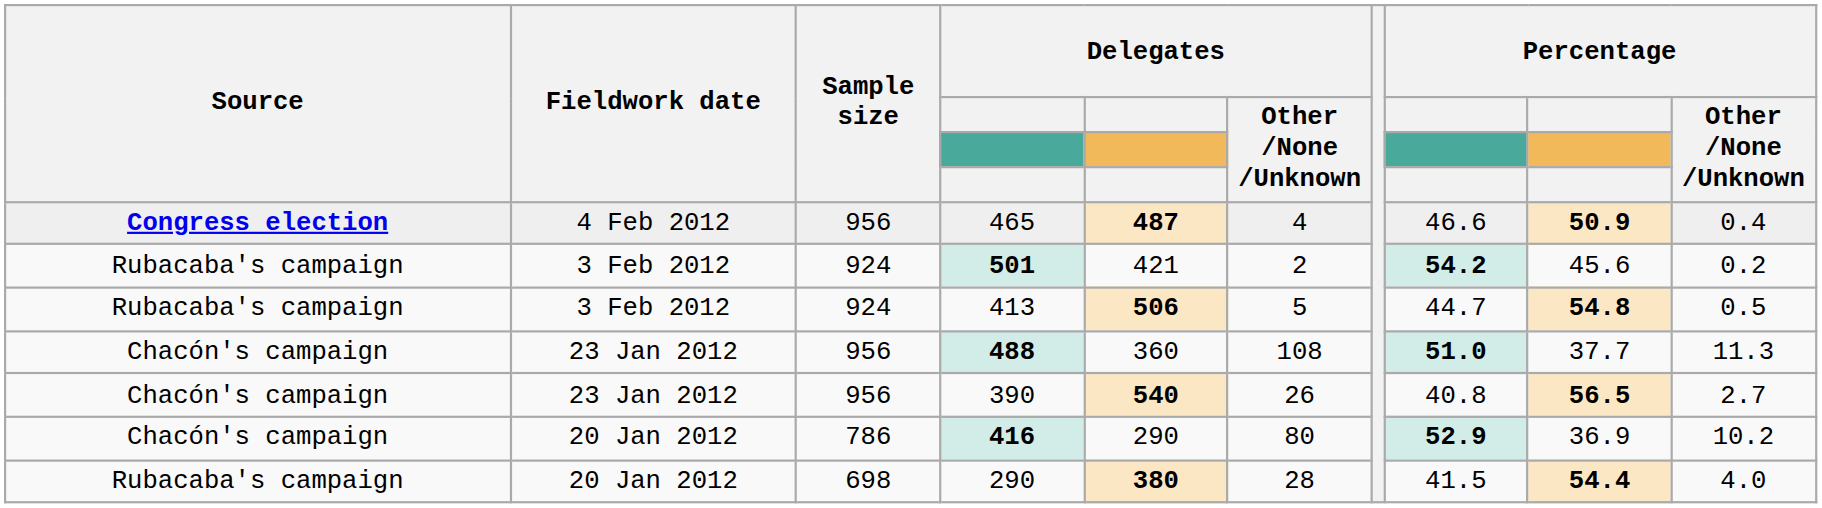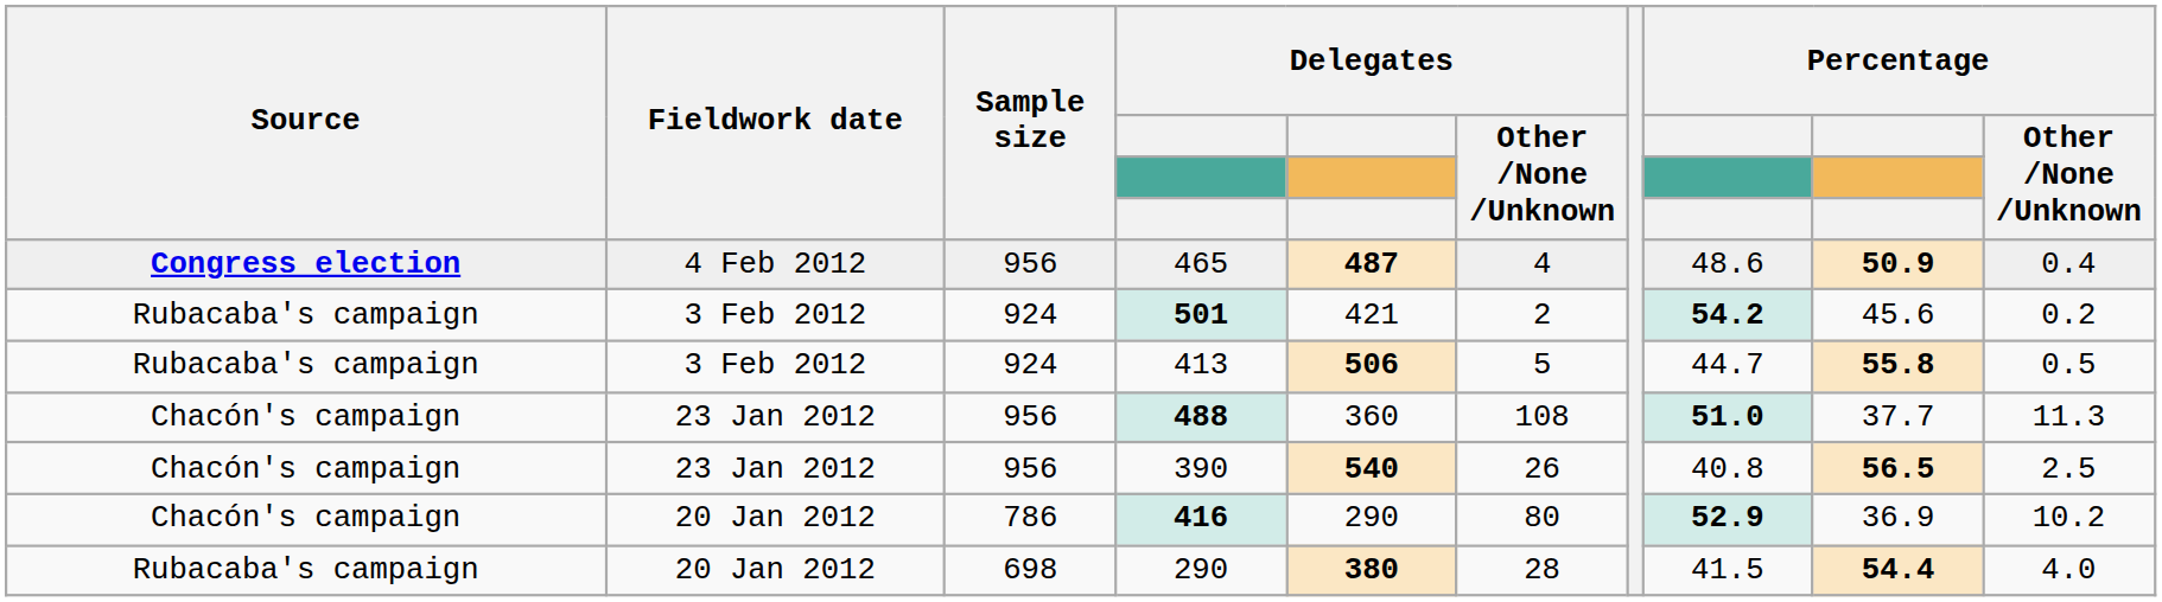465 | column 8: 46.6 -> 48.6
413 | column 9: 54.8 -> 55.8
390 | Percentage / Other /None /Unknown: 2.7 -> 2.5
